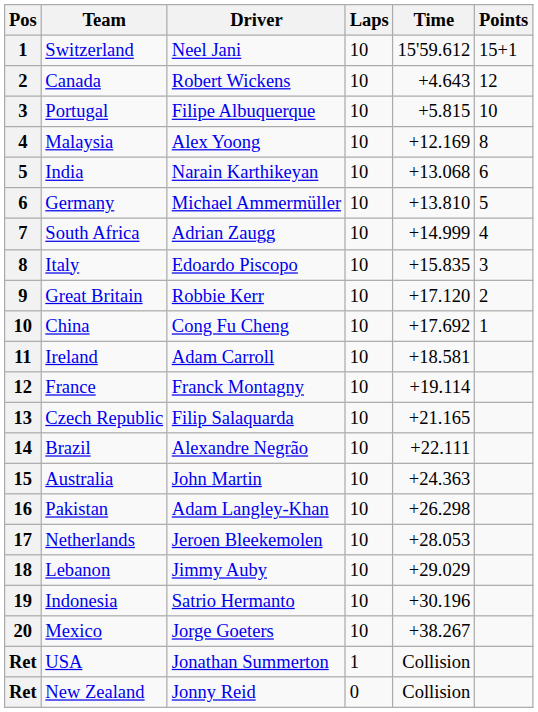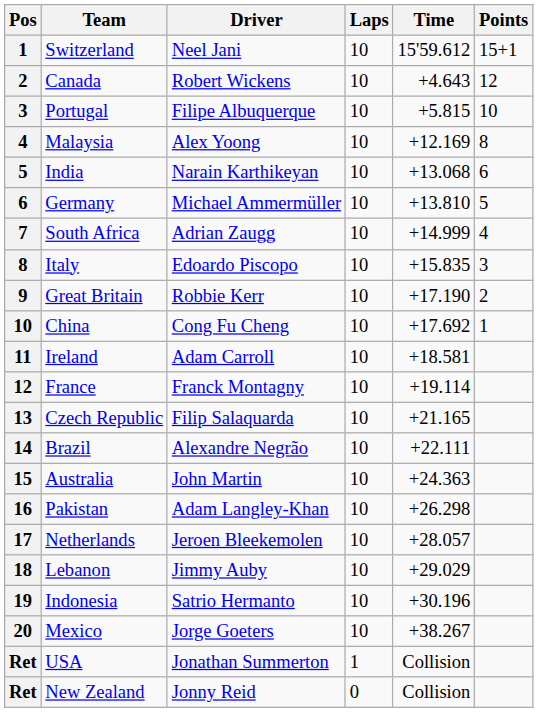Great Britain | Time: +17.120 -> +17.190
Netherlands | Time: +28.053 -> +28.057
